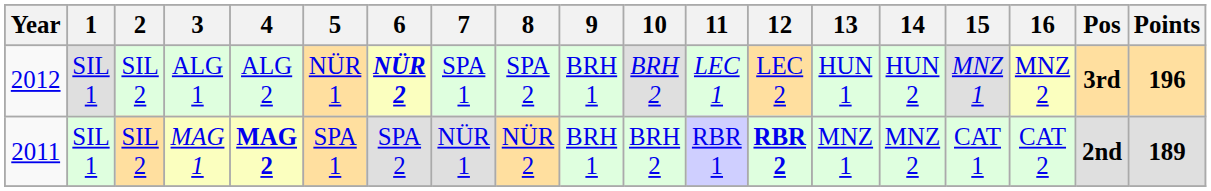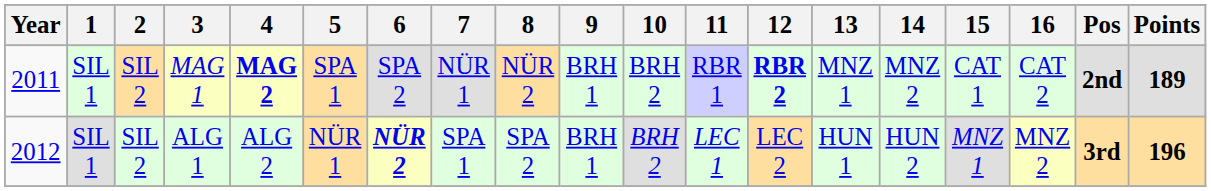rows swapped: MAG 1 <-> ALG 1
